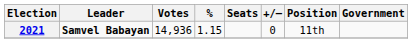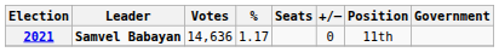2021 | Votes: 14,936 -> 14,636
2021 | %: 1.15 -> 1.17
